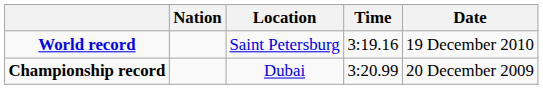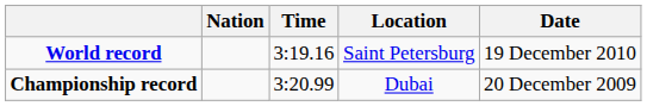columns swapped: Time <-> Location
